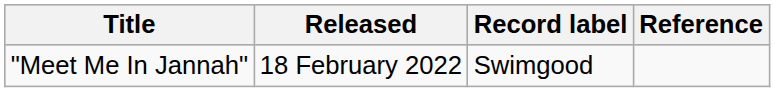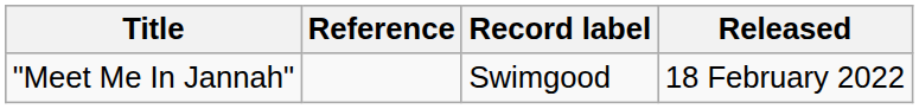columns swapped: Released <-> Reference
